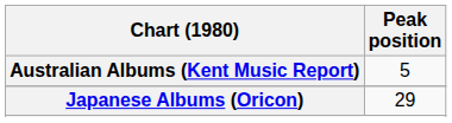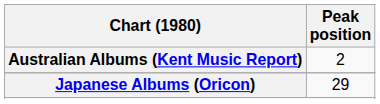Australian Albums (Kent Music Report) | Peak position: 5 -> 2
